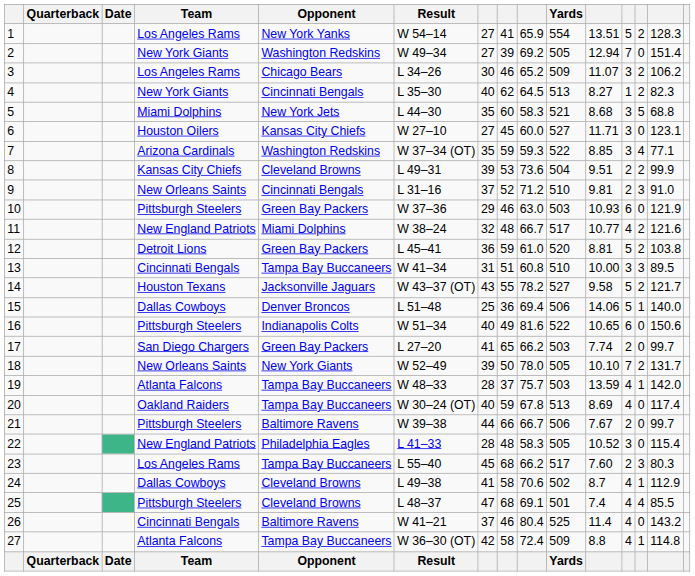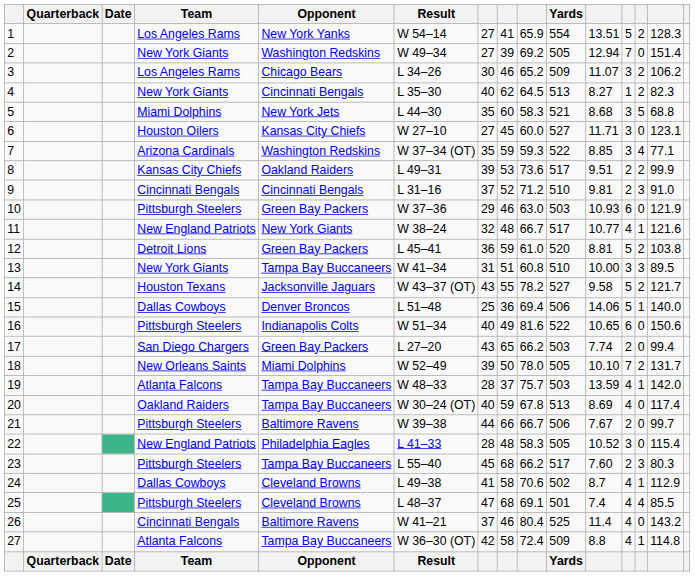8 | Opponent: Cleveland Browns -> Oakland Raiders
8 | Yards: 504 -> 517
9 | Team: New Orleans Saints -> Cincinnati Bengals
11 | Opponent: Miami Dolphins -> New York Giants
11 | column 13: 2 -> 1
13 | Team: Cincinnati Bengals -> New York Giants
17 | column 7: 41 -> 43
17 | column 14: 99.7 -> 99.4
18 | Opponent: New York Giants -> Miami Dolphins
23 | Team: Los Angeles Rams -> Pittsburgh Steelers
